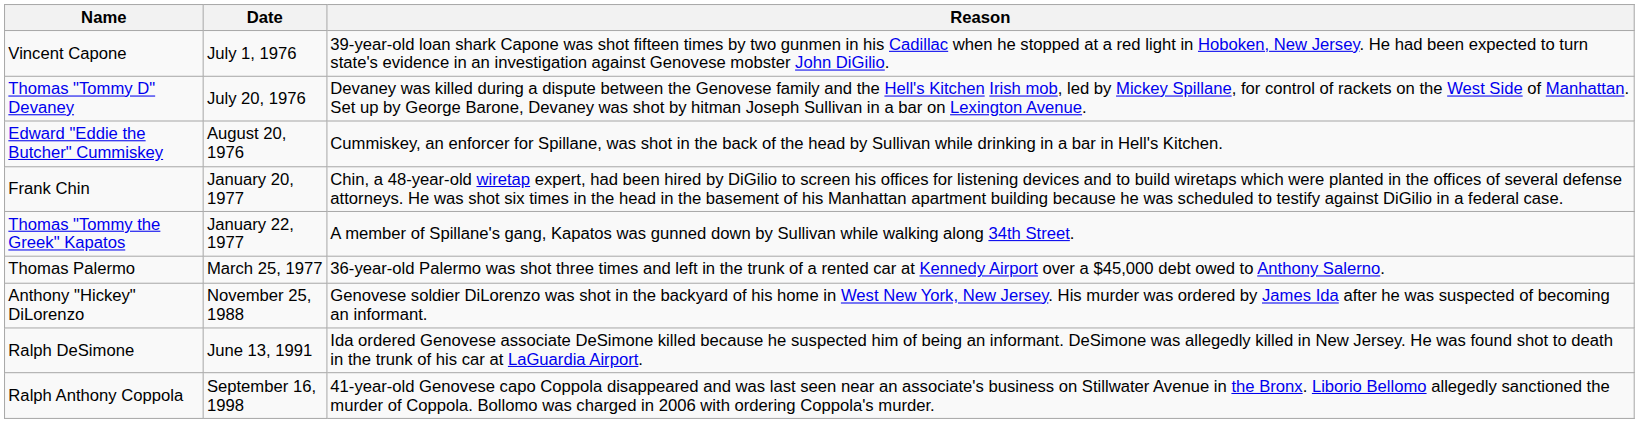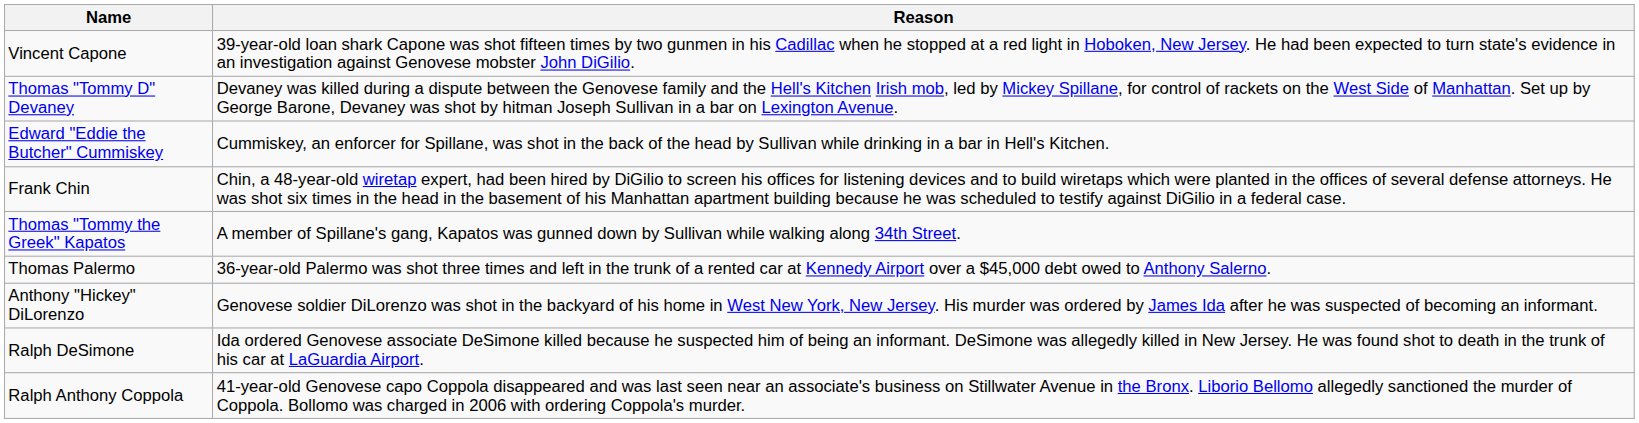- column: Date | July 1, 1976 | July 20, 1976 | August 20, 1976 | January 20, 1977 | January 22, 1977 | March 25, 1977 | November 25, 1988 | June 13, 1991 | September 16, 1998
